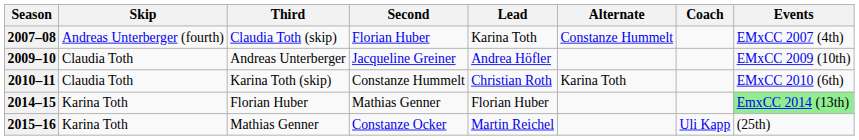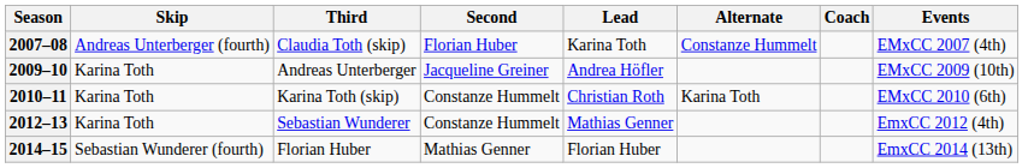2009–10 | Skip: Claudia Toth -> Karina Toth
2010–11 | Skip: Claudia Toth -> Karina Toth
+ row: 2012–13 | Karina Toth | Sebastian Wunderer | Constanze Hummelt | Mathias Genner | EmxCC 2012 (4th)
2014–15 | Skip: Karina Toth -> Sebastian Wunderer (fourth)
2014–15 | Events: lightgreen background -> no background
- row: 2015–16 | Karina Toth | Mathias Genner | Constanze Ocker | Martin Reichel | Uli Kapp | (25th)
